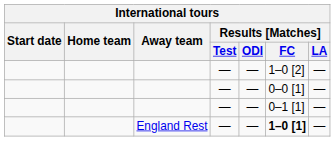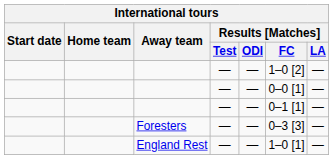+ row: Foresters | — | — | 0–3 [3] | —
England Rest | Results [Matches] / FC: bold -> normal
